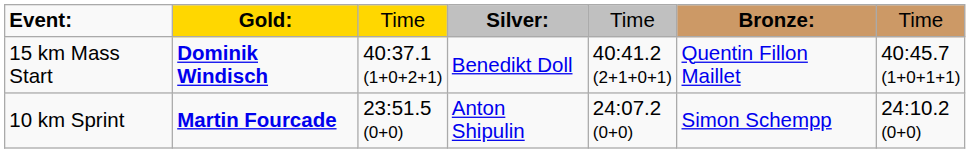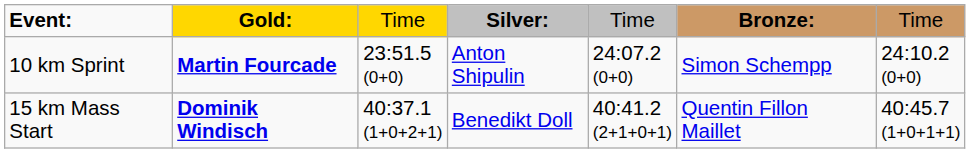rows swapped: 10 km Sprint <-> 15 km Mass Start
